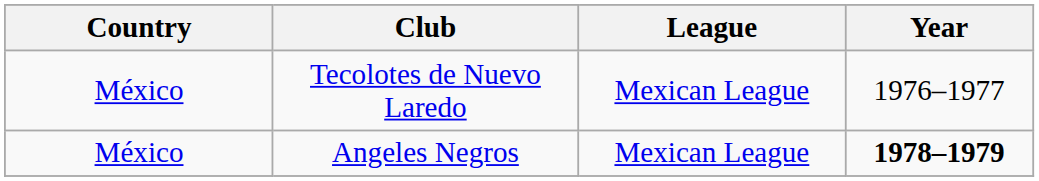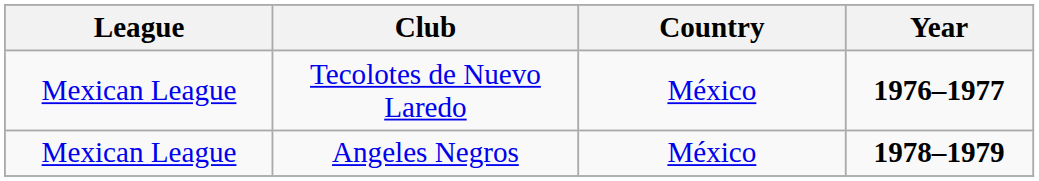columns swapped: League <-> Country
Tecolotes de Nuevo Laredo | Year: normal -> bold
